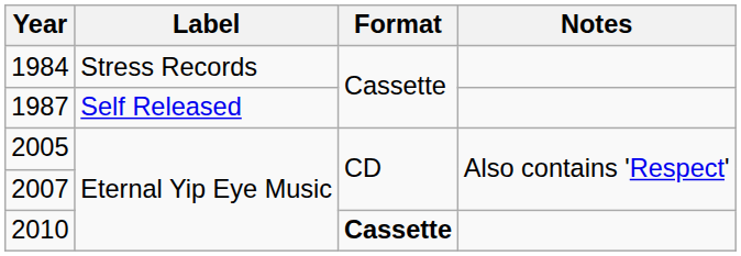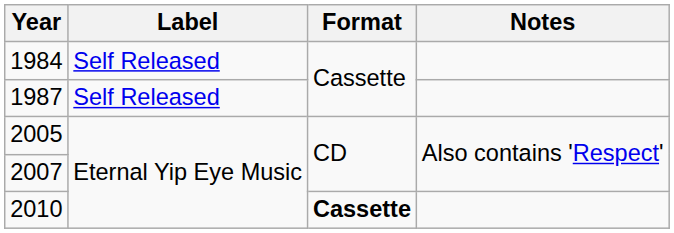1984 | Label: Stress Records -> Self Released
